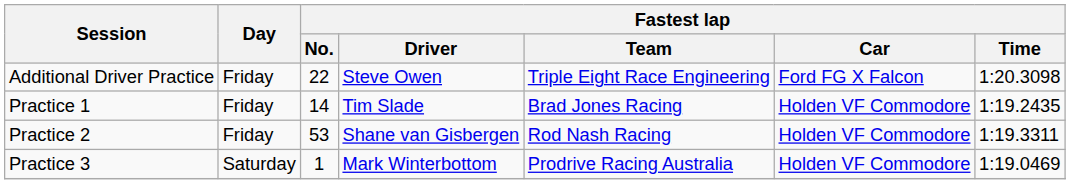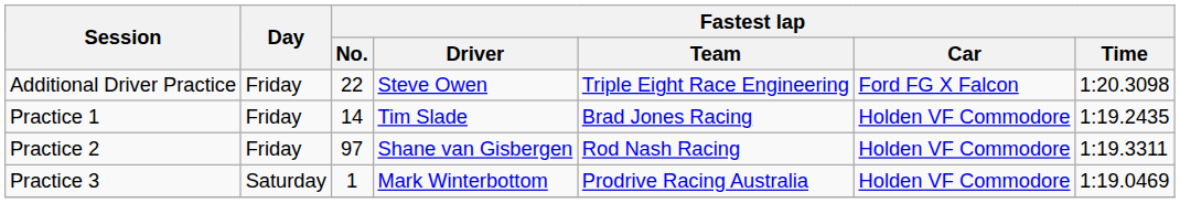Practice 2 | Fastest lap / No.: 53 -> 97
